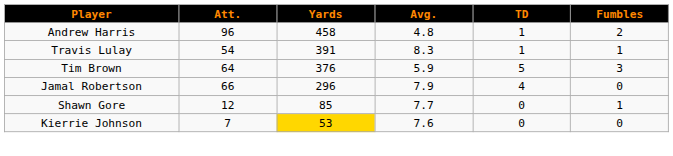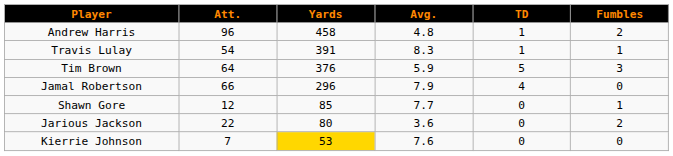+ row: Jarious Jackson | 22 | 80 | 3.6 | 0 | 2
